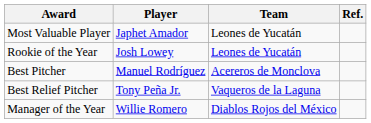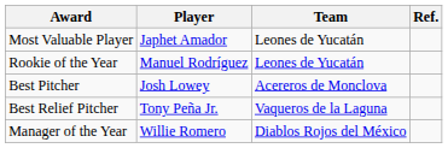Rookie of the Year | Player: Josh Lowey -> Manuel Rodríguez
Best Pitcher | Player: Manuel Rodríguez -> Josh Lowey
